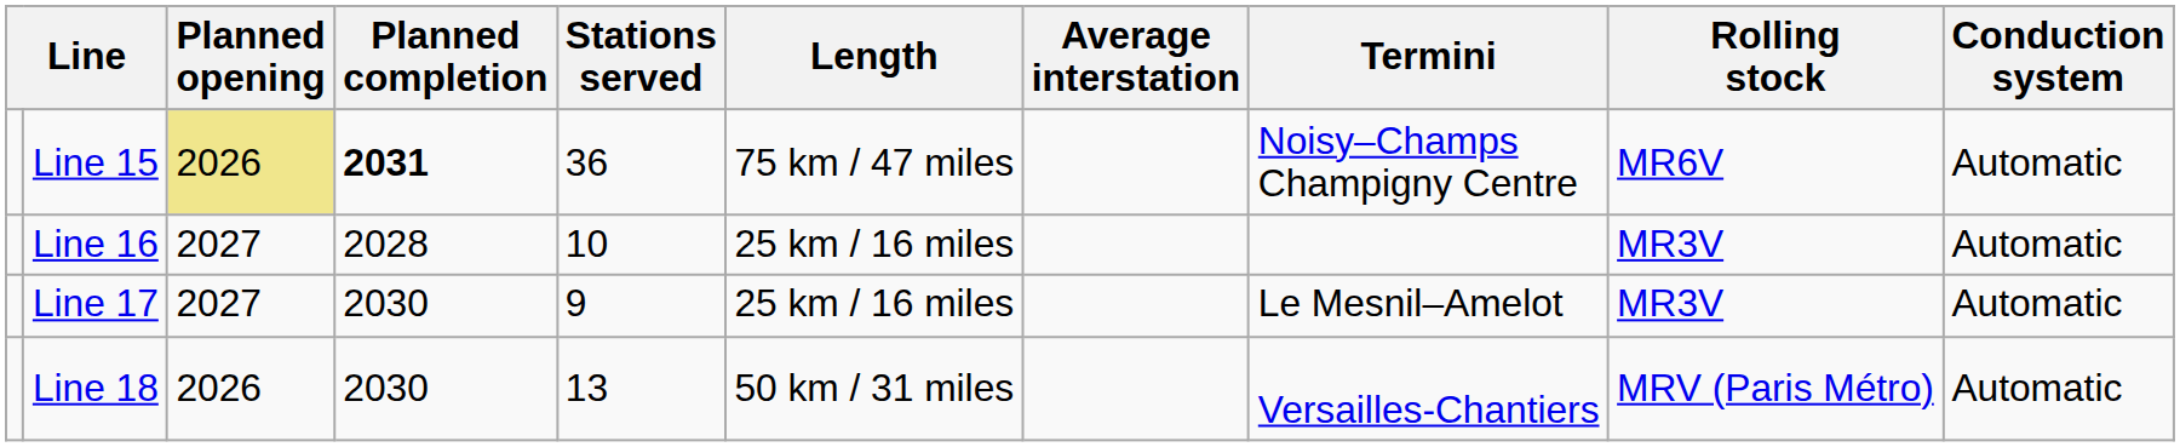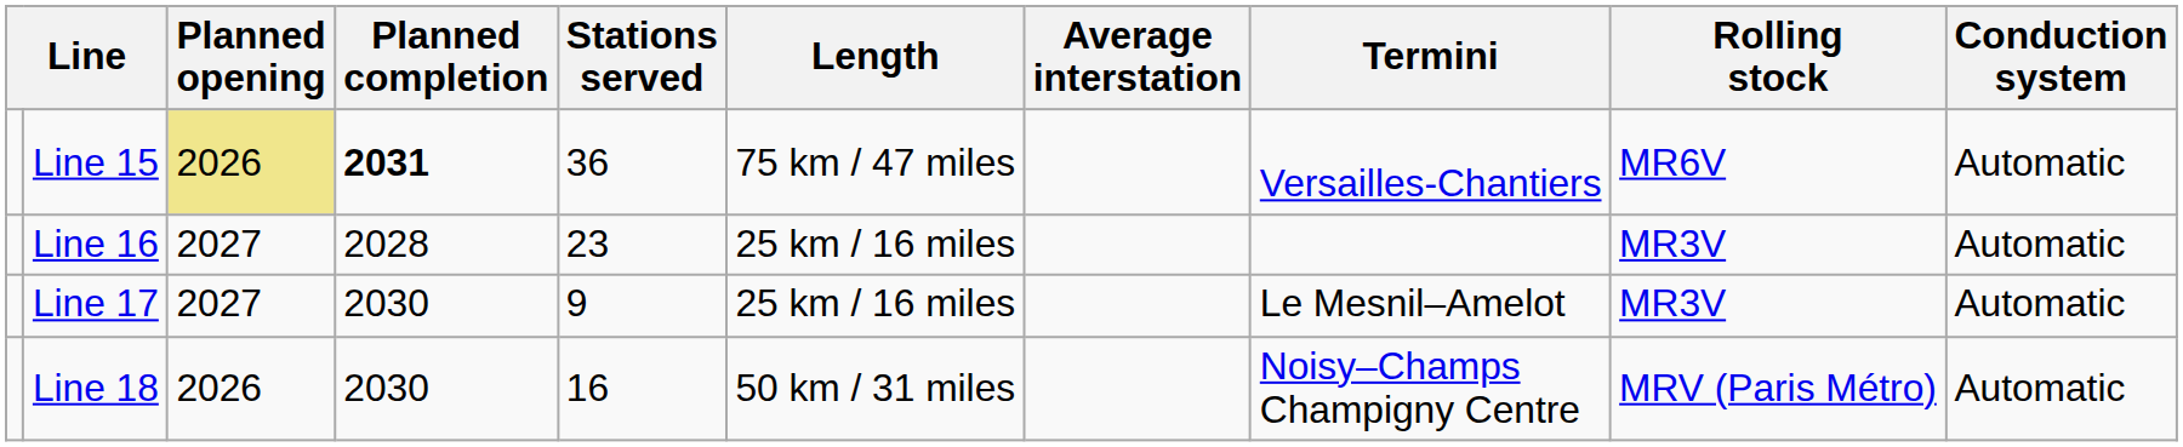Line 15 | Termini: Noisy–Champs Champigny Centre -> Versailles-Chantiers
Line 16 | Stations served: 10 -> 23
Line 18 | Stations served: 13 -> 16
Line 18 | Termini: Versailles-Chantiers -> Noisy–Champs Champigny Centre
